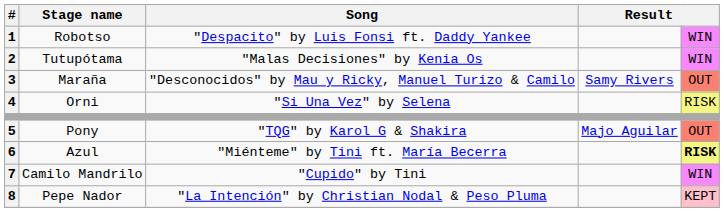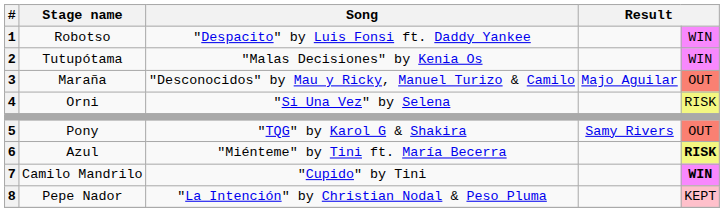Maraña | column 4: Samy Rivers -> Majo Aguilar
Pony | column 4: Majo Aguilar -> Samy Rivers
Camilo Mandrilo | column 5: normal -> bold
